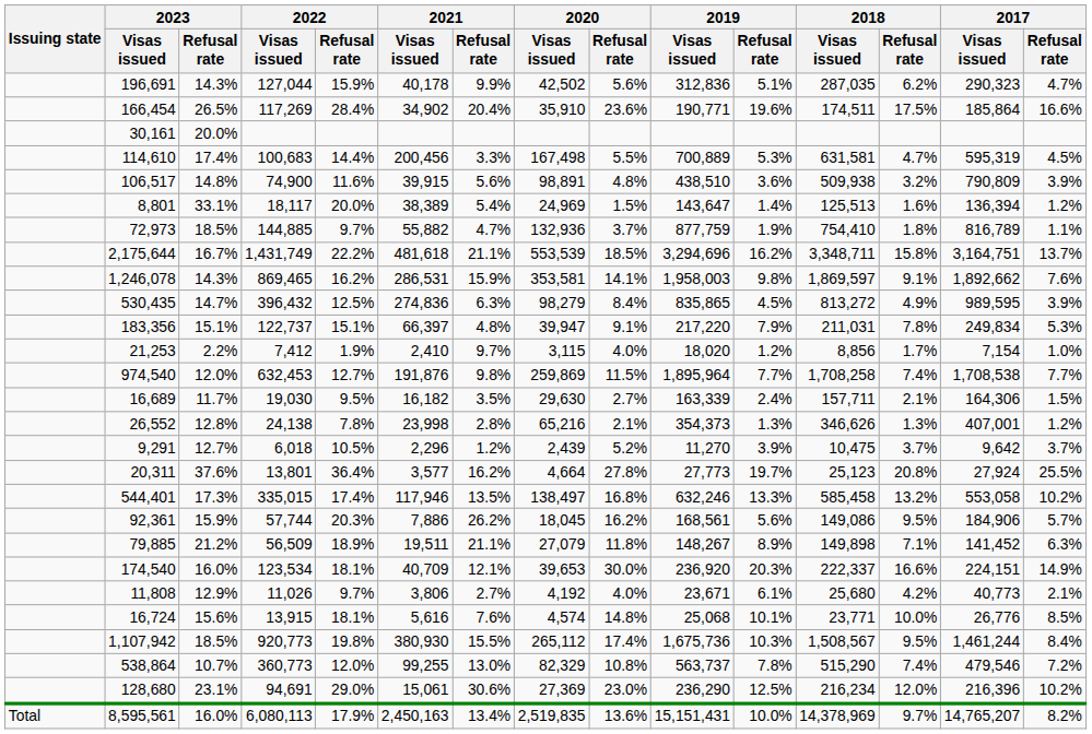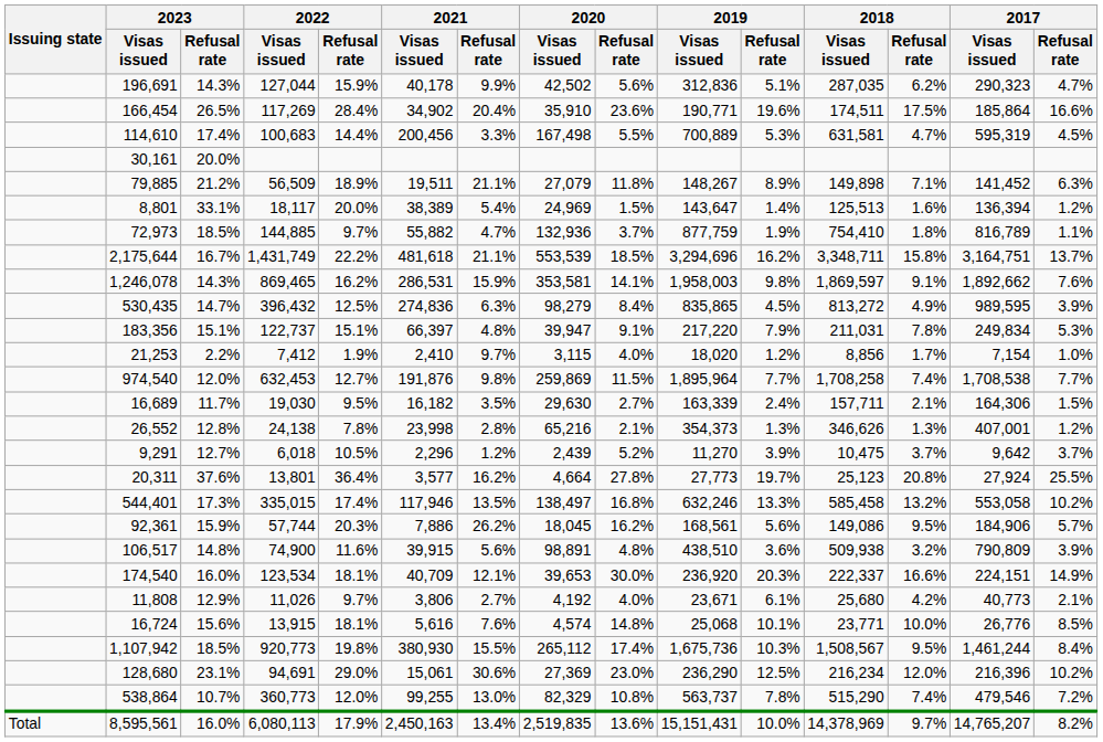rows swapped: 30,161 <-> 114,610
rows swapped: 79,885 <-> 106,517
rows swapped: 128,680 <-> 538,864
